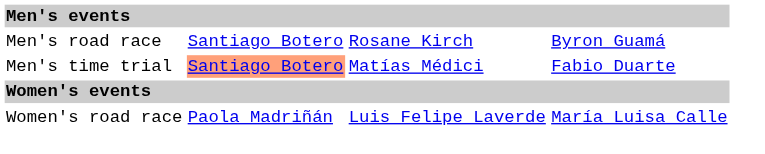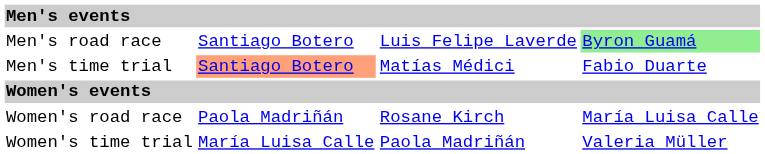Men's road race | column 3: Rosane Kirch -> Luis Felipe Laverde
Men's road race | column 4: no background -> lightgreen background
Women's road race | column 3: Luis Felipe Laverde -> Rosane Kirch
+ row: Women's time trial | María Luisa Calle | Paola Madriñán | Valeria Müller
